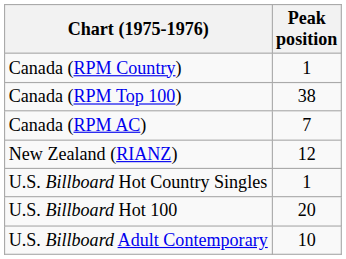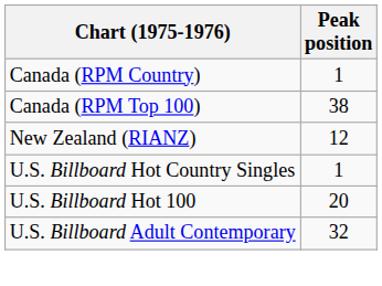- row: Canada (RPM AC) | 7
U.S. Billboard Adult Contemporary | Peak position: 10 -> 32
